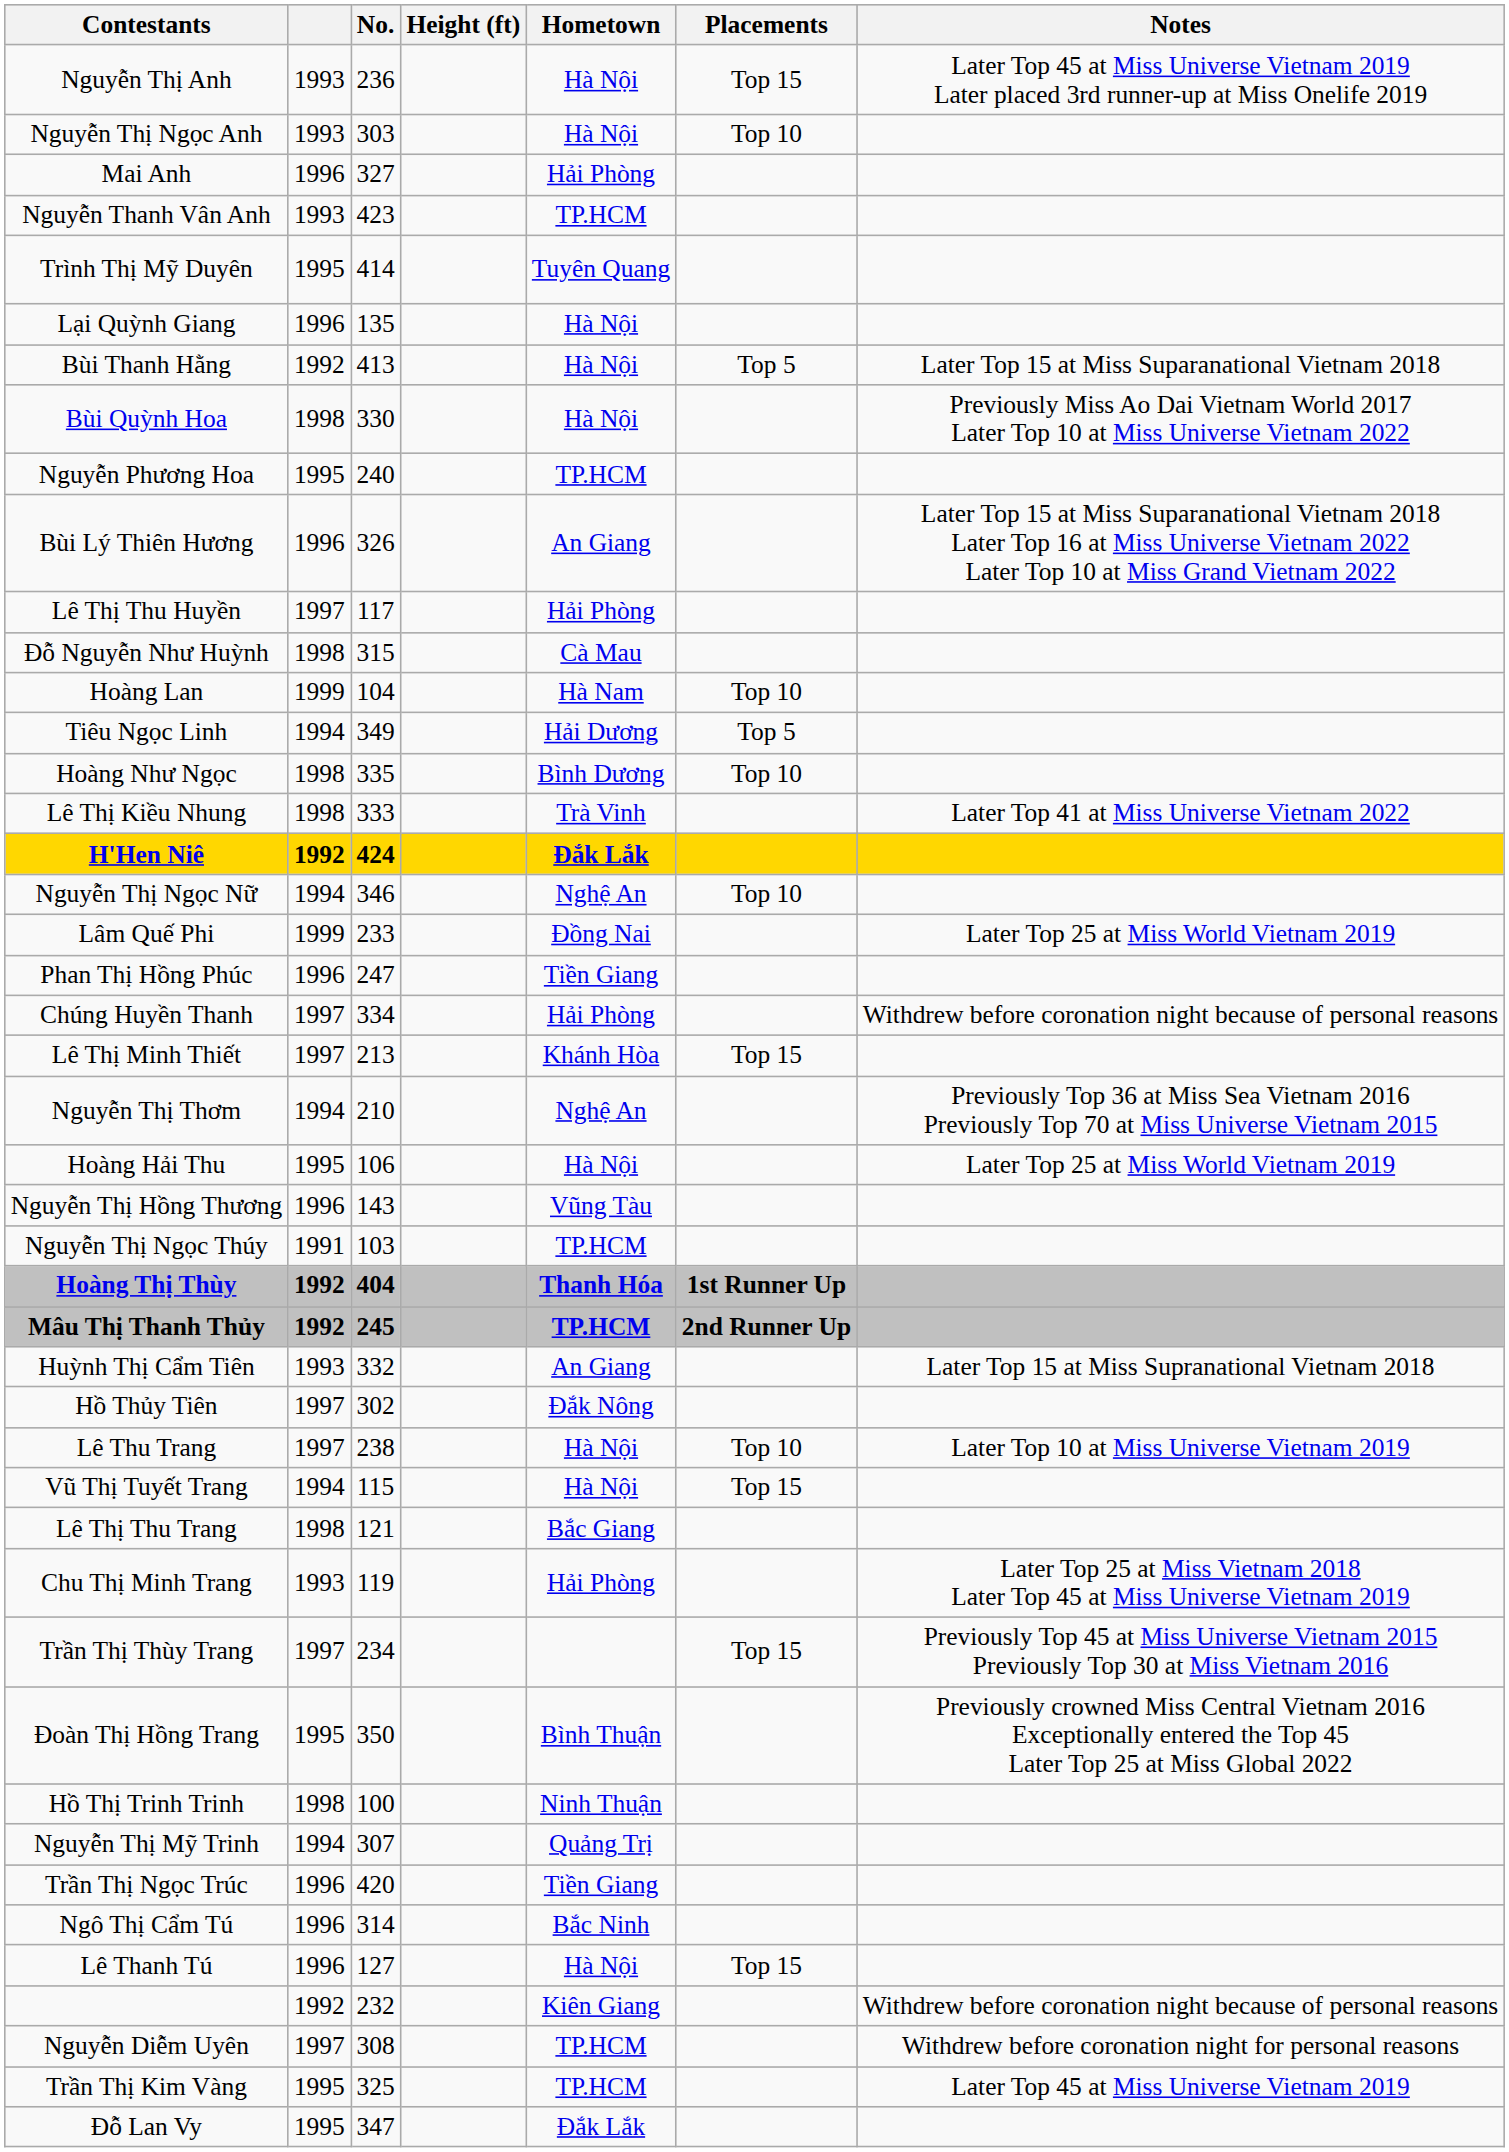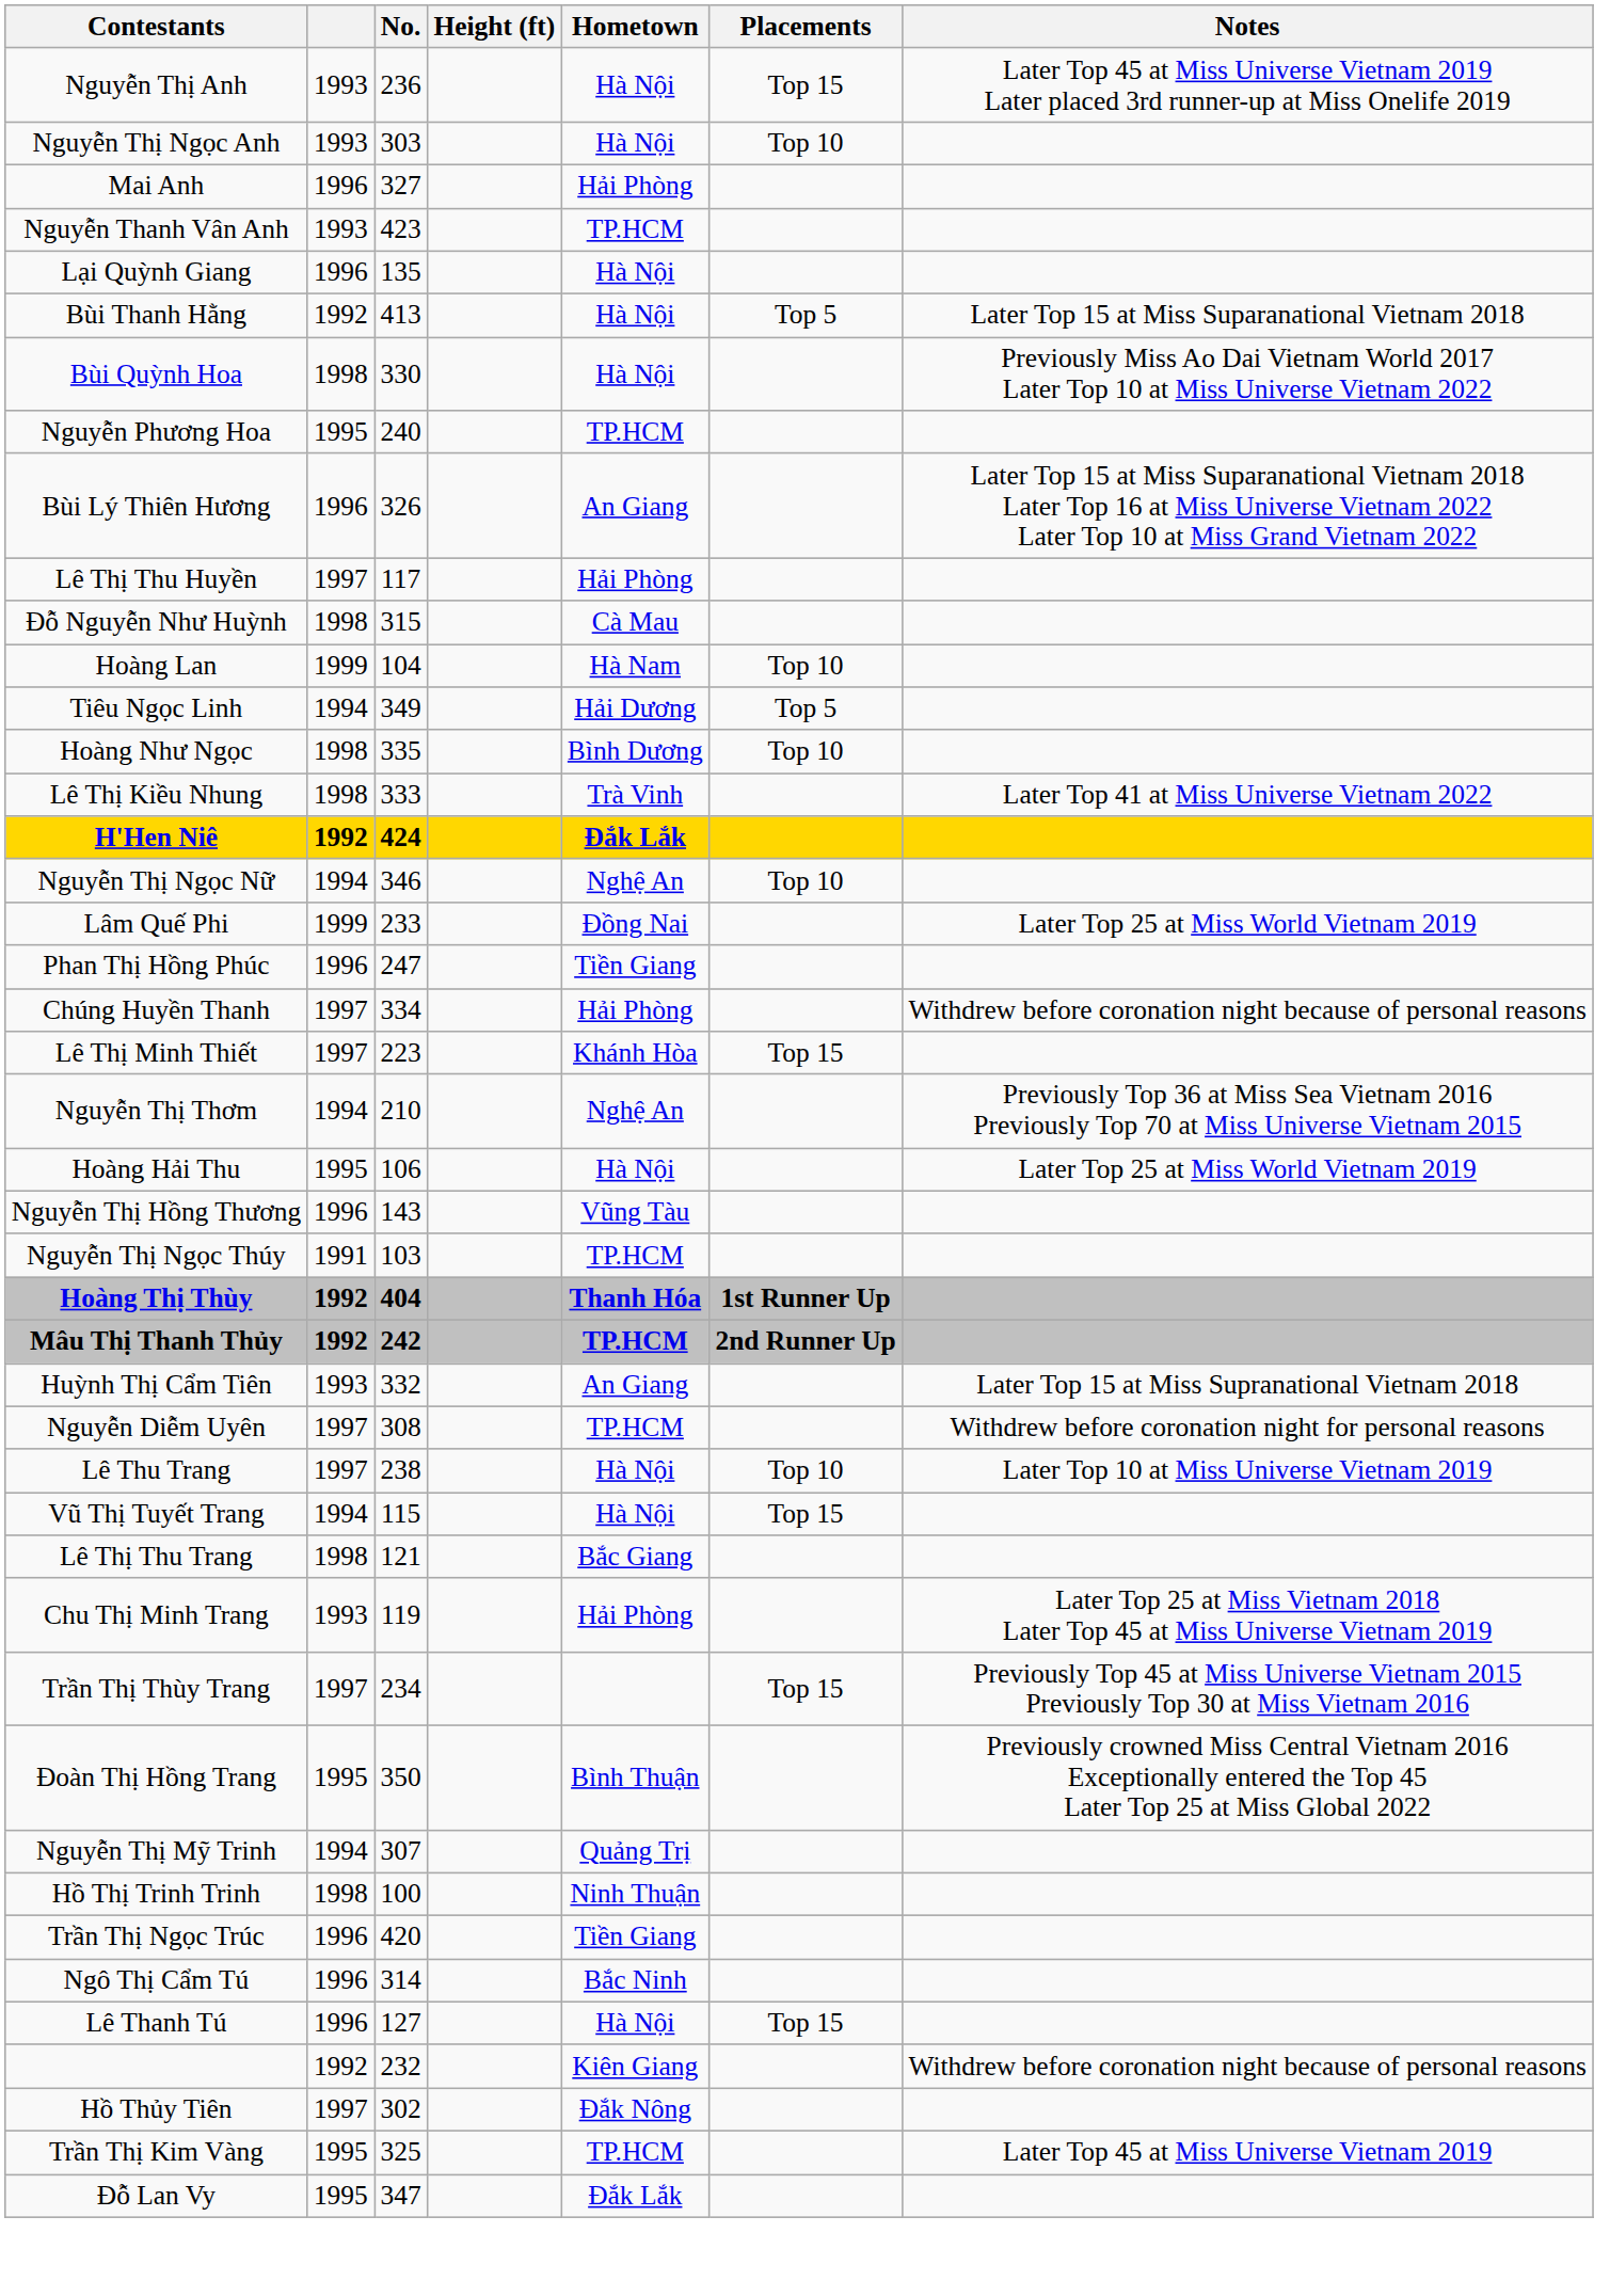- row: Trình Thị Mỹ Duyên | 1995 | 414 | Tuyên Quang
Lê Thị Minh Thiết | No.: 213 -> 223
Mâu Thị Thanh Thủy | No.: 245 -> 242
rows swapped: Hồ Thủy Tiên <-> Nguyễn Diễm Uyên
rows swapped: Hồ Thị Trinh Trinh <-> Nguyễn Thị Mỹ Trinh
